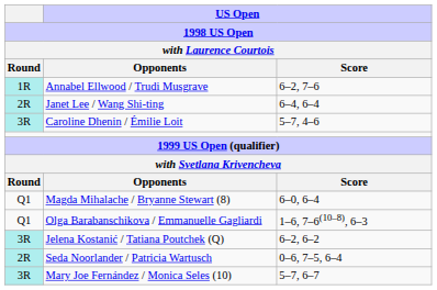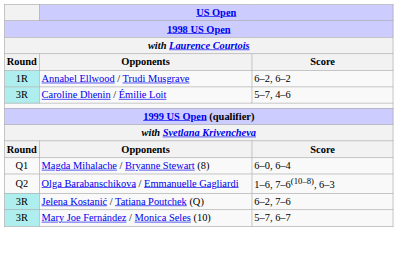Annabel Ellwood / Trudi Musgrave | US Open / Score: 6–2, 7–6 -> 6–2, 6–2
- row: 2R | Janet Lee / Wang Shi-ting | 6–4, 6–4
Olga Barabanschikova / Emmanuelle Gagliardi | Round: Q1 -> Q2
Jelena Kostanić / Tatiana Poutchek (Q) | US Open / Score: 6–2, 6–2 -> 6–2, 7–6
- row: 2R | Seda Noorlander / Patricia Wartusch | 0–6, 7–5, 6–4
